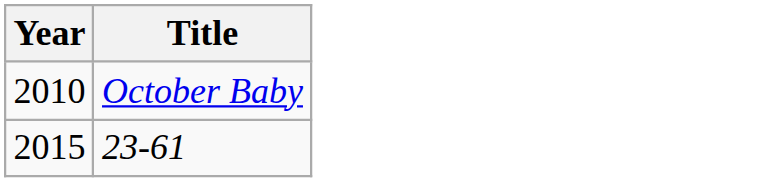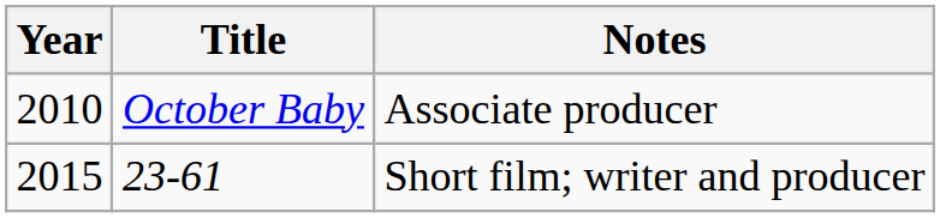+ column: Notes | Associate producer | Short film; writer and producer
